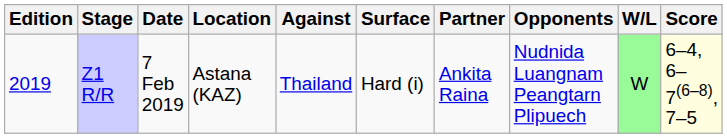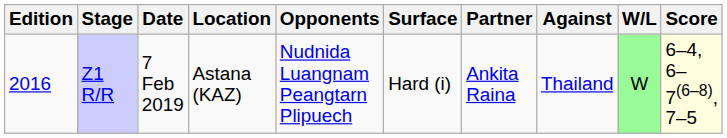columns swapped: Against <-> Opponents
Z1 R/R | Edition: 2019 -> 2016
